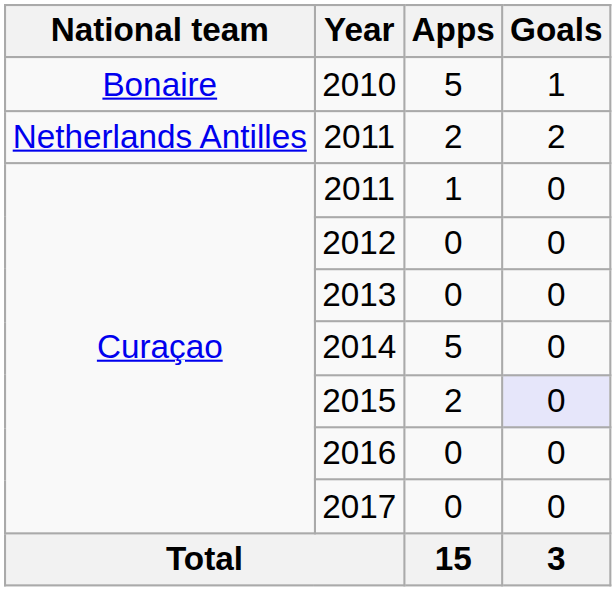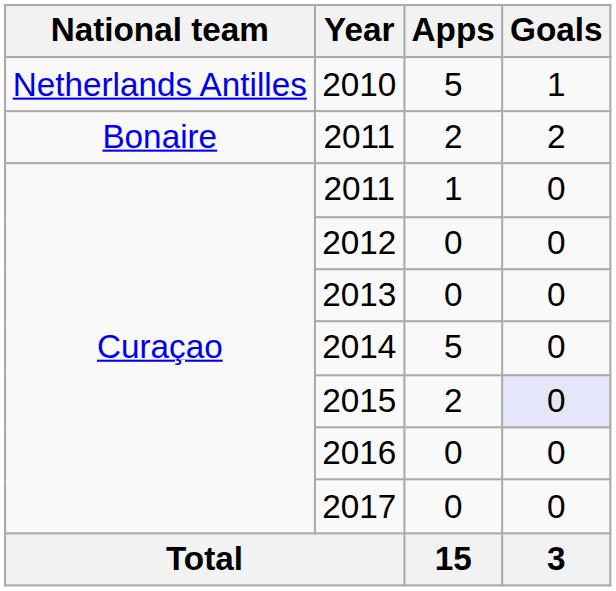2010 | National team: Bonaire -> Netherlands Antilles
2011 / 2 | National team: Netherlands Antilles -> Bonaire
